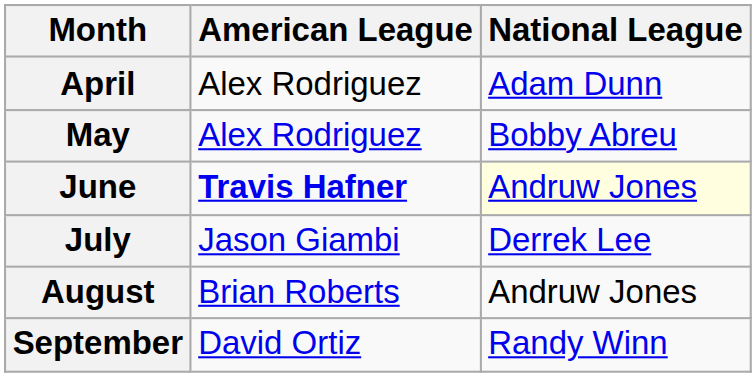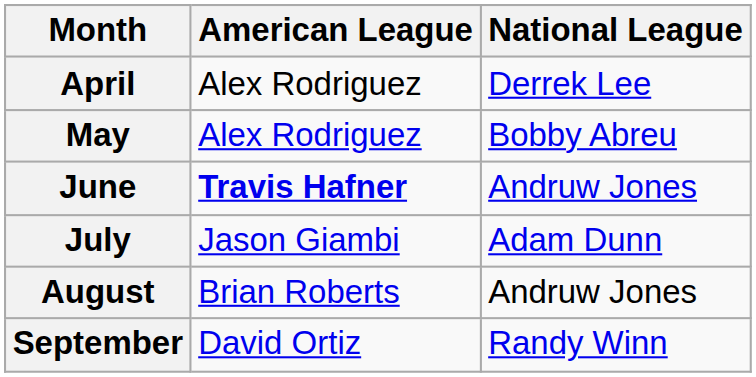April | National League: Adam Dunn -> Derrek Lee
June | National League: lightyellow background -> no background
July | National League: Derrek Lee -> Adam Dunn
